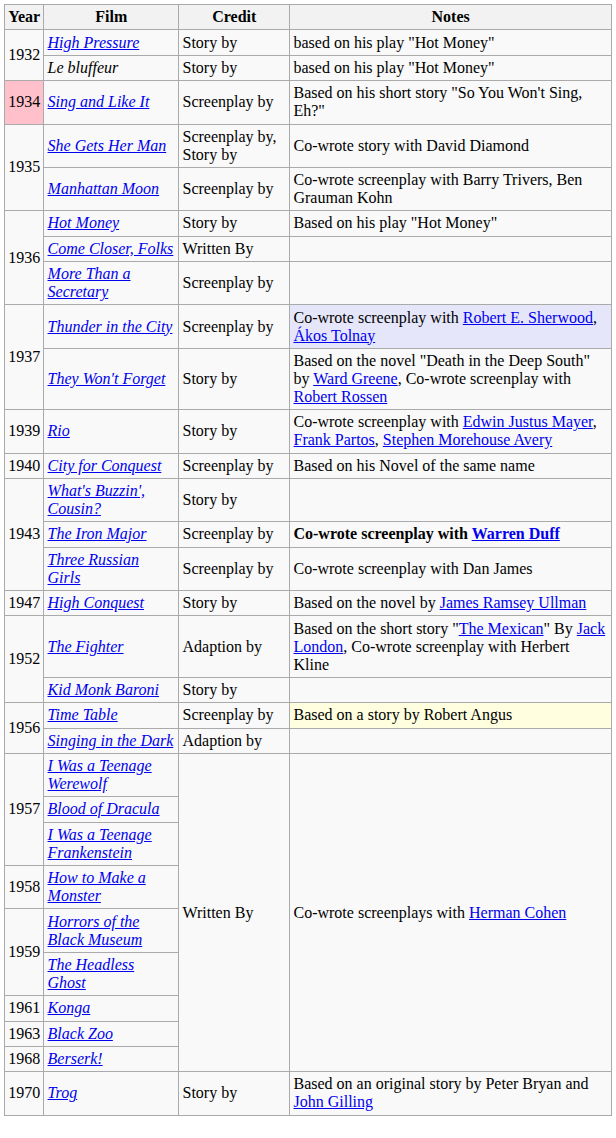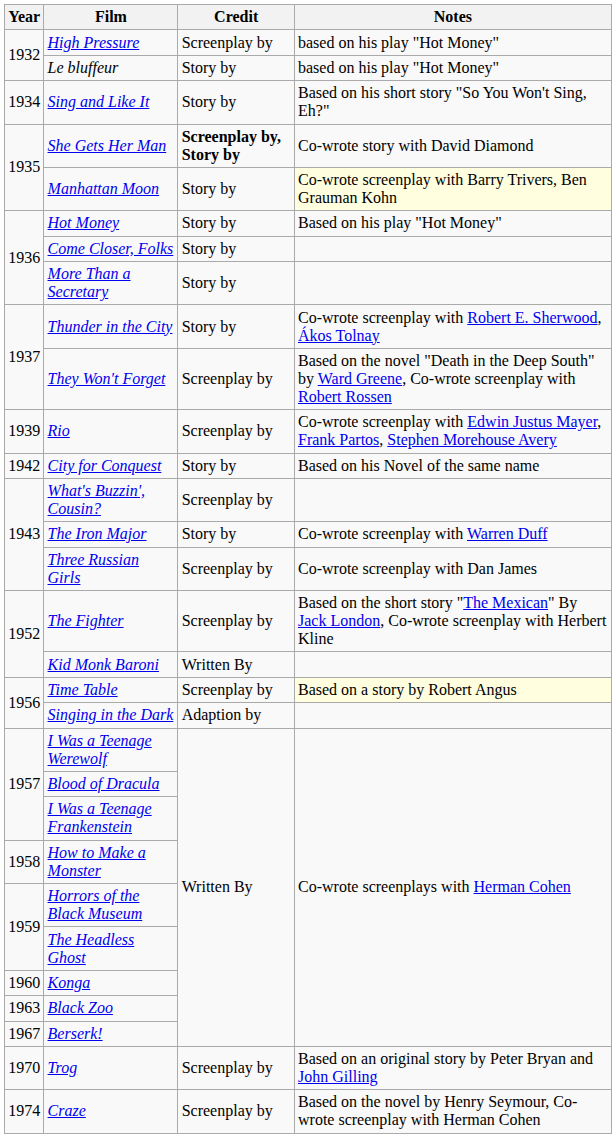High Pressure | Credit: Story by -> Screenplay by
Sing and Like It | Year: pink background -> no background
Sing and Like It | Credit: Screenplay by -> Story by
She Gets Her Man | Credit: normal -> bold
Manhattan Moon | Credit: Screenplay by -> Story by
Manhattan Moon | Notes: no background -> lightyellow background
Come Closer, Folks | Credit: Written By -> Story by
More Than a Secretary | Credit: Screenplay by -> Story by
Thunder in the City | Credit: Screenplay by -> Story by
Thunder in the City | Notes: lavender background -> no background
They Won't Forget | Credit: Story by -> Screenplay by
Rio | Credit: Story by -> Screenplay by
City for Conquest | Year: 1940 -> 1942
City for Conquest | Credit: Screenplay by -> Story by
What's Buzzin', Cousin? | Credit: Story by -> Screenplay by
The Iron Major | Credit: Screenplay by -> Story by
The Iron Major | Notes: bold -> normal
- row: 1947 | High Conquest | Story by | Based on the novel by James Ramsey Ullman
The Fighter | Credit: Adaption by -> Screenplay by
Kid Monk Baroni | Credit: Story by -> Written By
Konga | Year: 1961 -> 1960
Berserk! | Year: 1968 -> 1967
Trog | Credit: Story by -> Screenplay by
+ row: 1974 | Craze | Screenplay by | Based on the novel by Henry Seymour, Co-wrote screenplay with Herman Cohen
